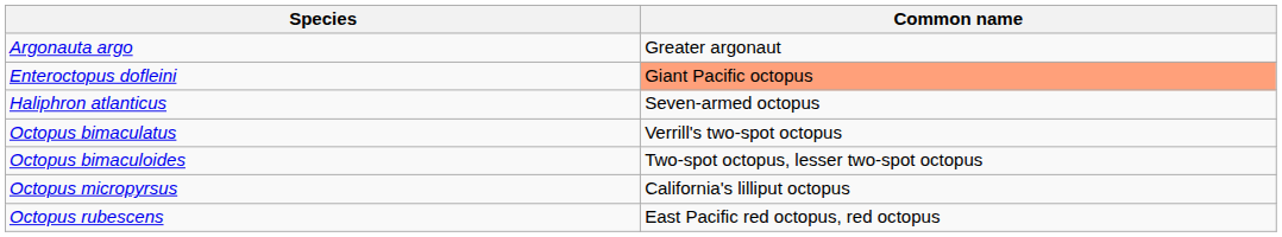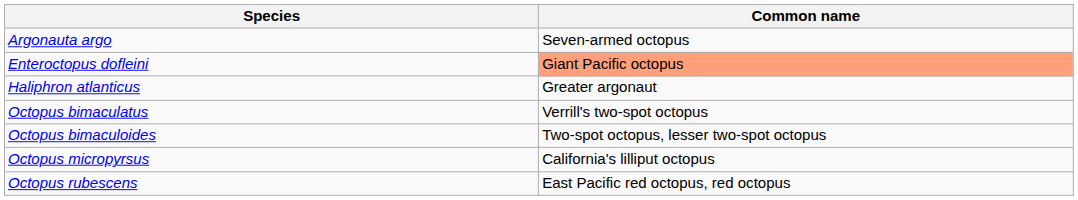Argonauta argo | Common name: Greater argonaut -> Seven-armed octopus
Haliphron atlanticus | Common name: Seven-armed octopus -> Greater argonaut
